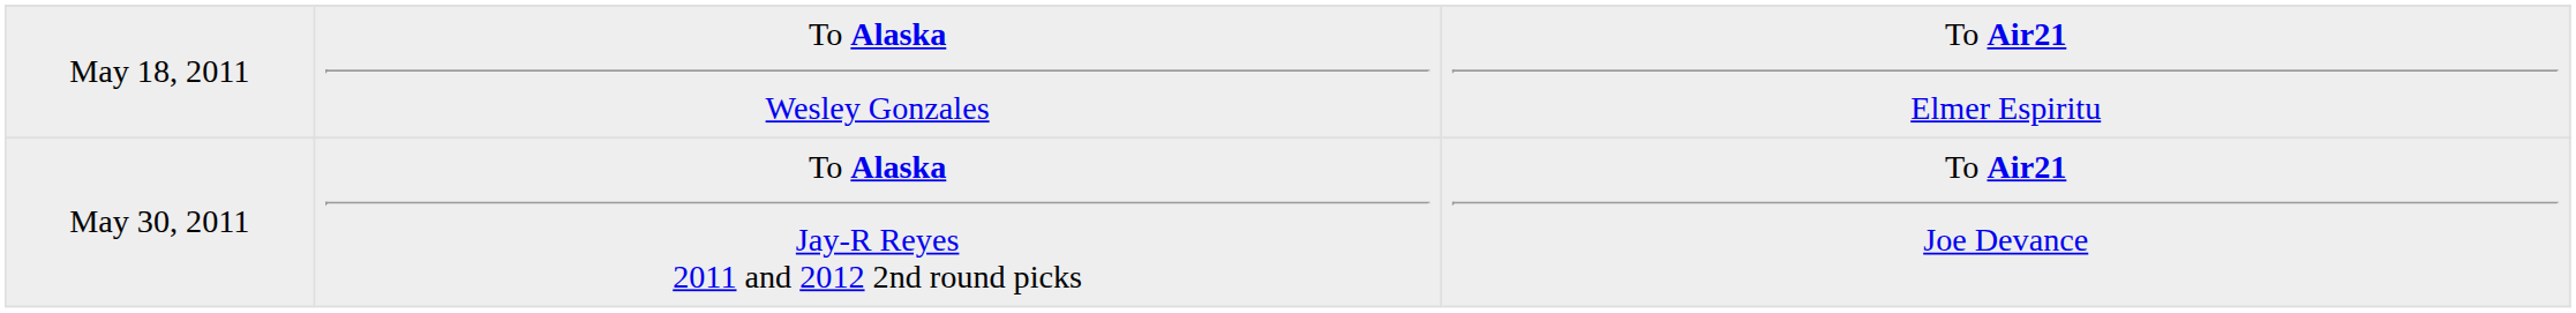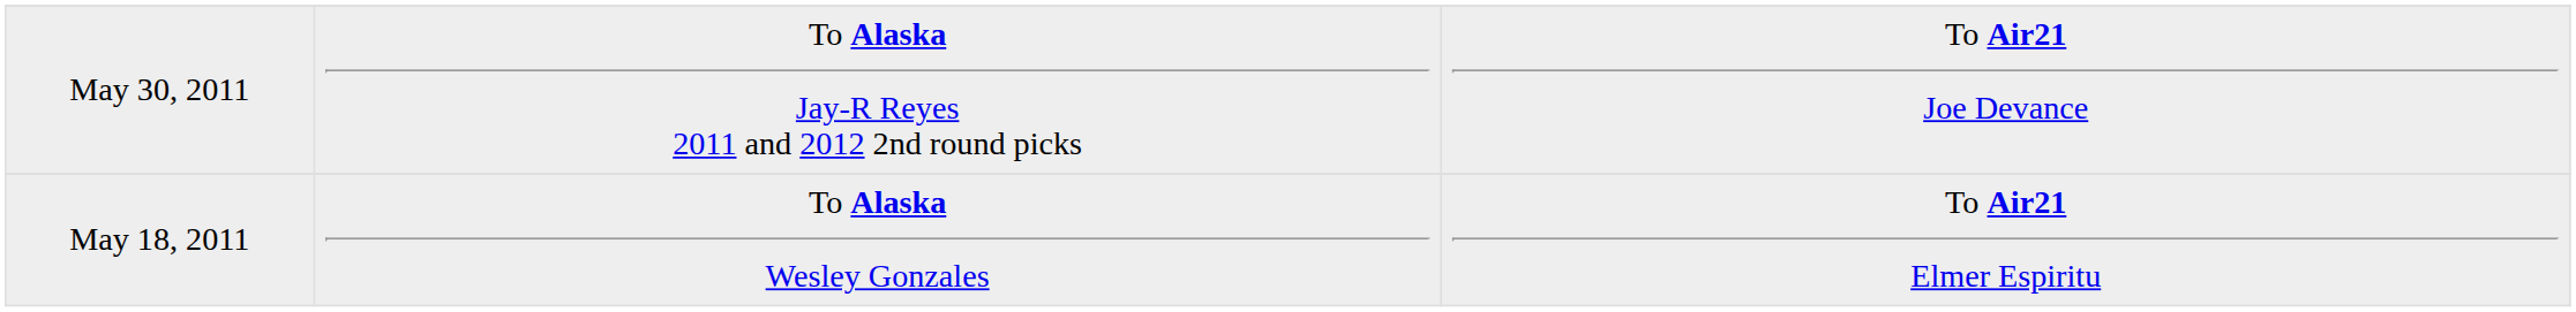rows swapped: May 18, 2011 <-> May 30, 2011
